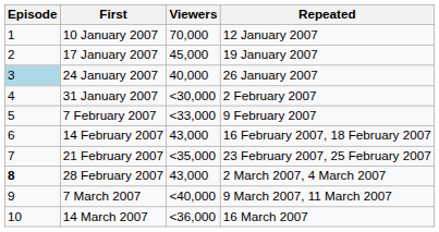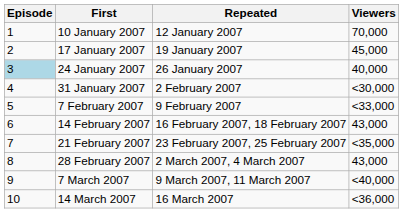columns swapped: Repeated <-> Viewers
28 February 2007 | Episode: bold -> normal
